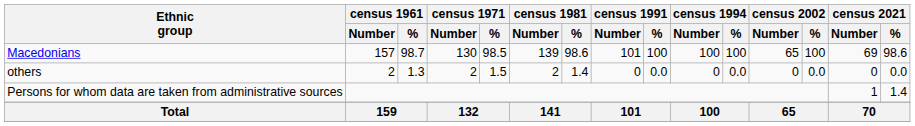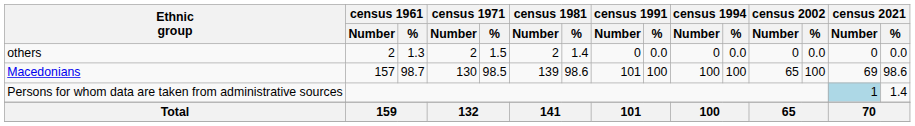rows swapped: Macedonians <-> others
Persons for whom data are taken from administrative sources | census 2021 / Number: no background -> lightblue background
